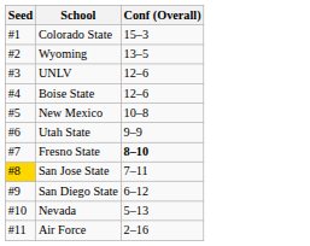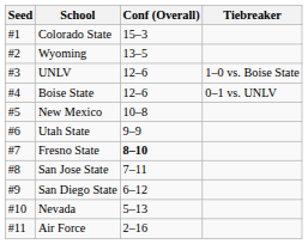+ column: Tiebreaker | 1–0 vs. Boise State | 0–1 vs. UNLV
San Jose State | Seed: gold background -> no background
